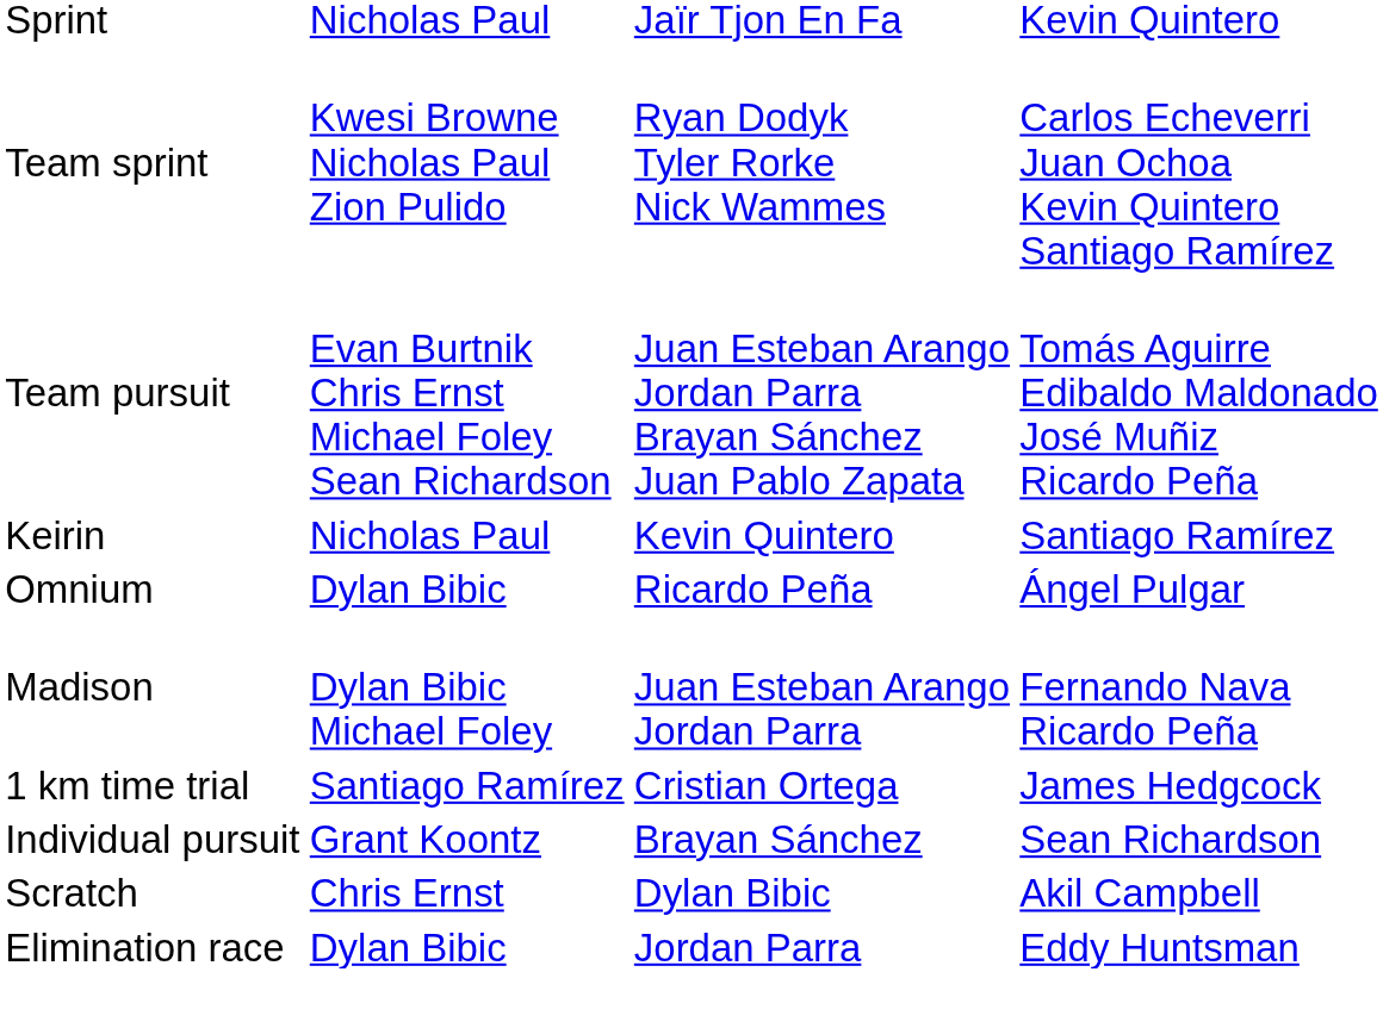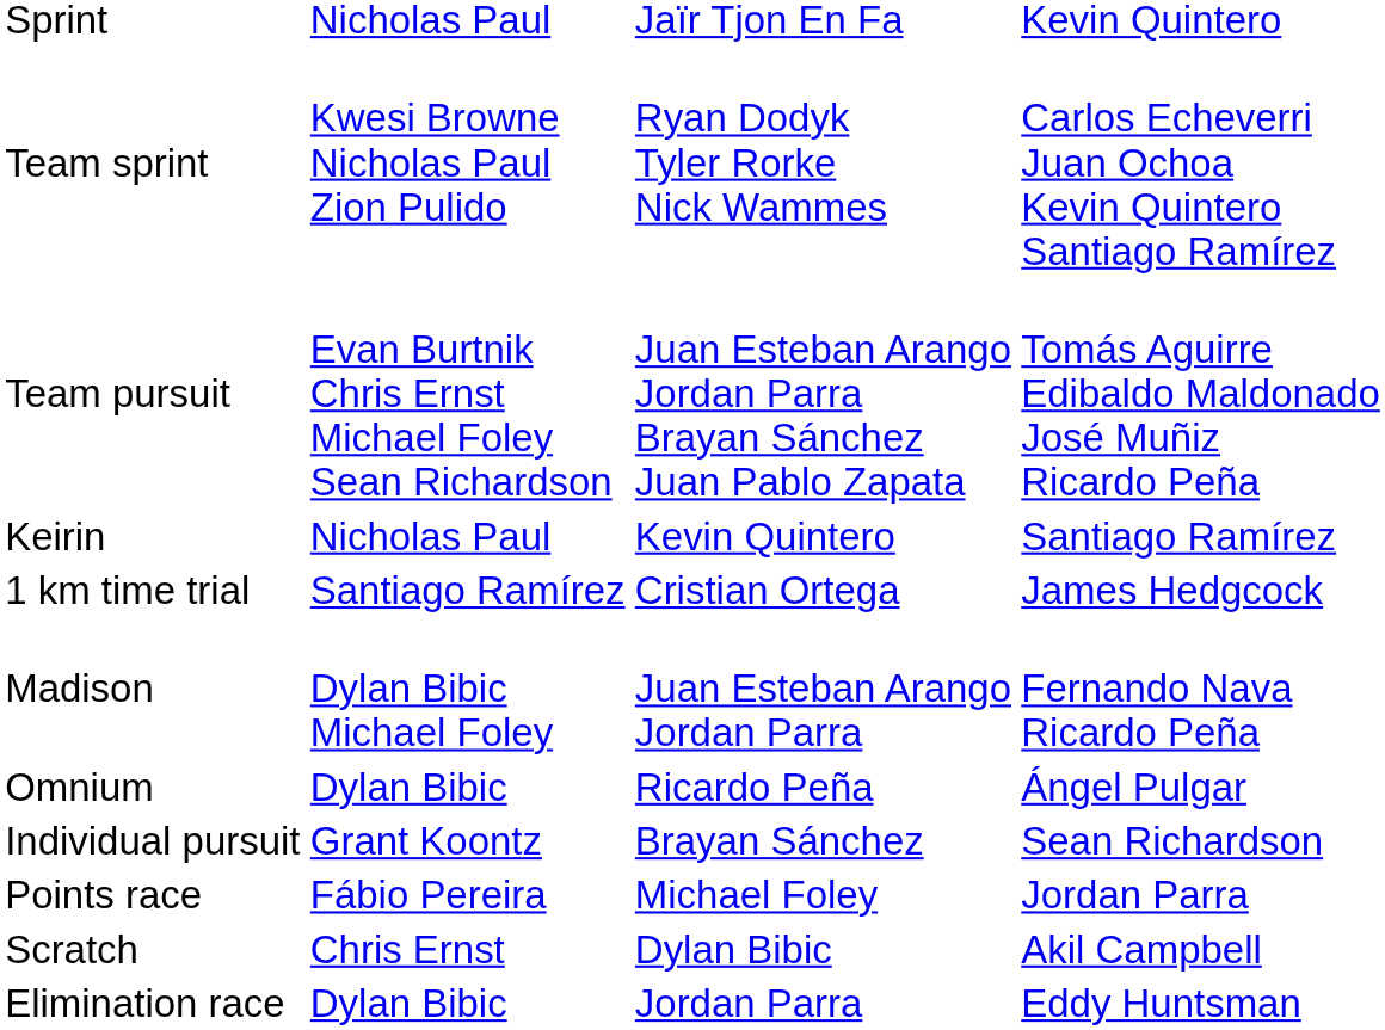rows swapped: Omnium <-> 1 km time trial
+ row: Points race | Fábio Pereira | Michael Foley | Jordan Parra
